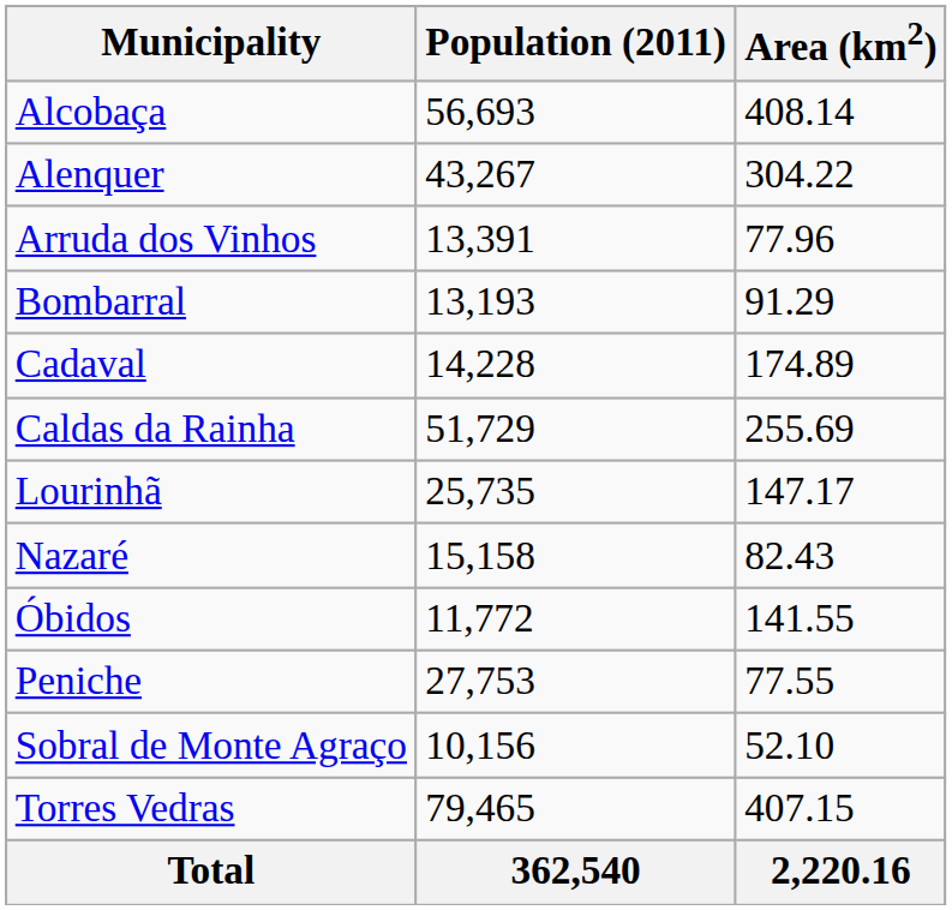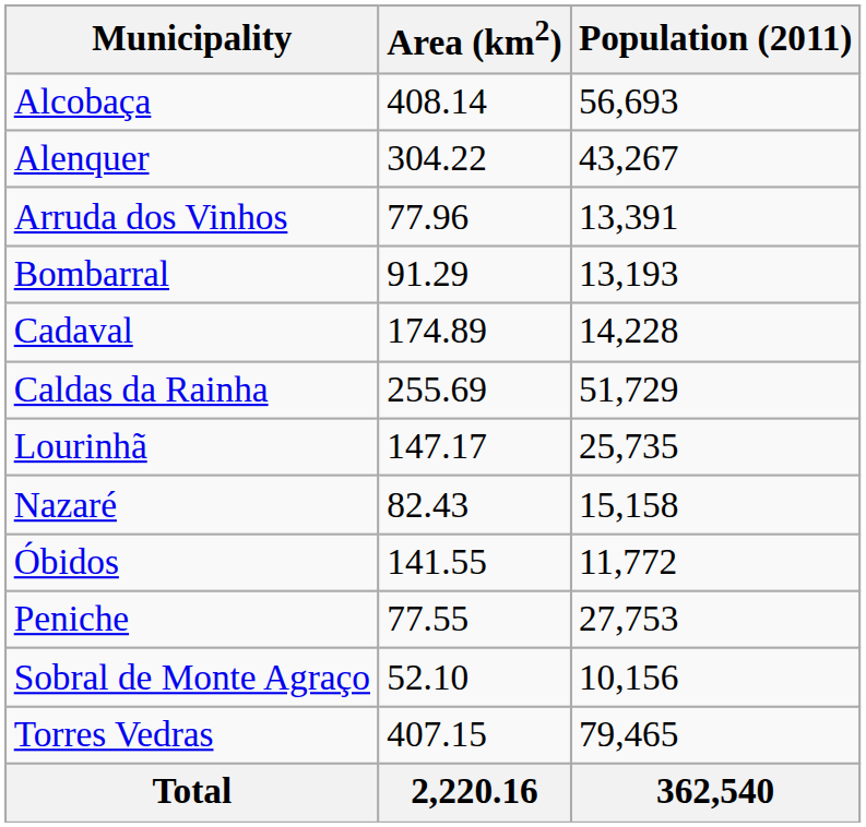columns swapped: Population (2011) <-> Area (km2)
